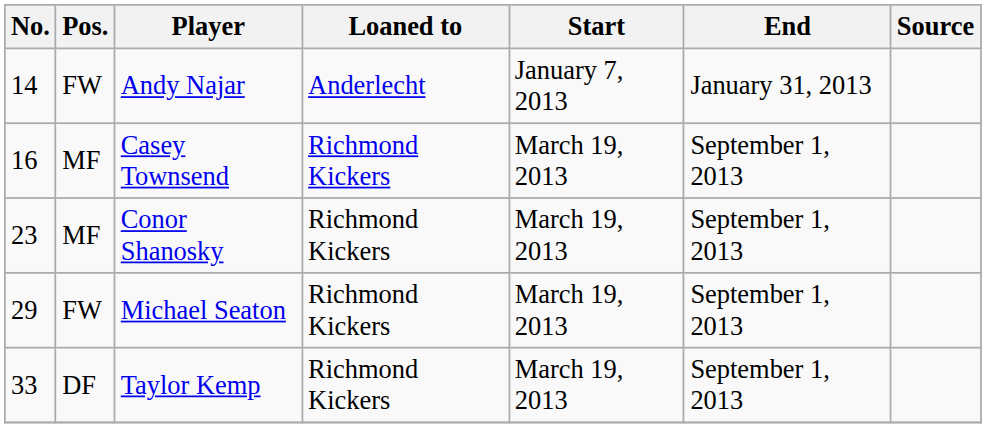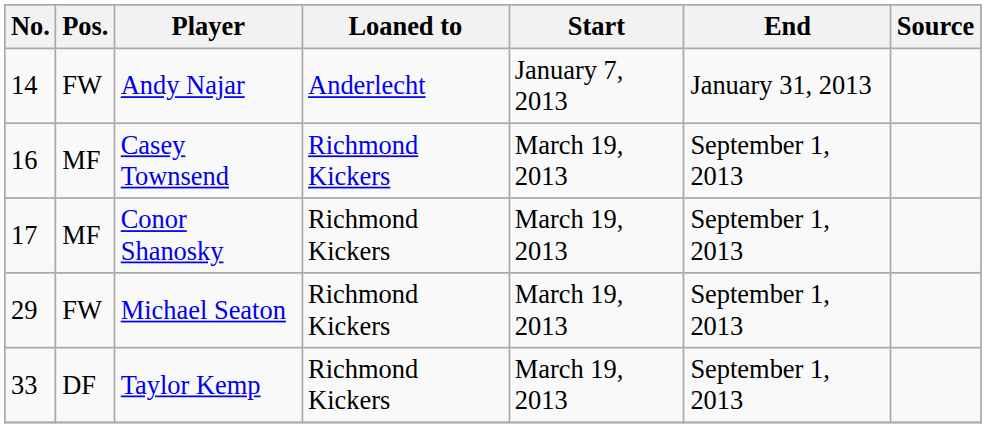Conor Shanosky | No.: 23 -> 17
